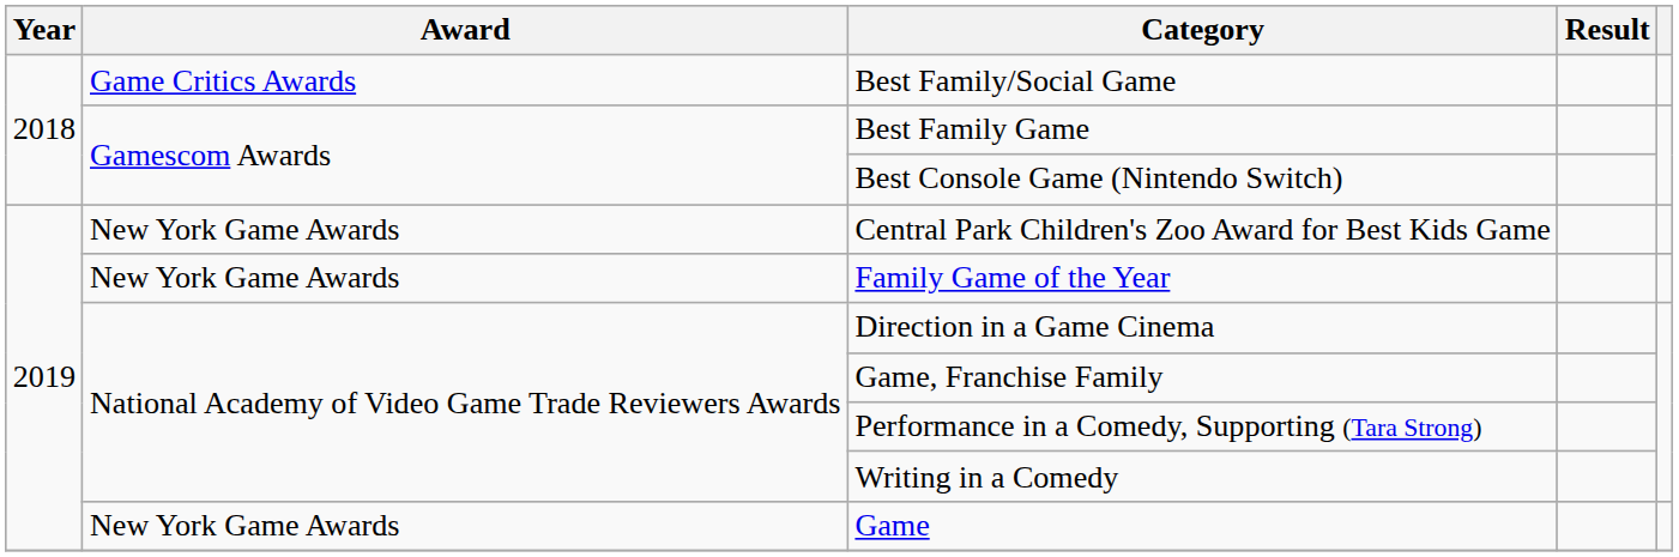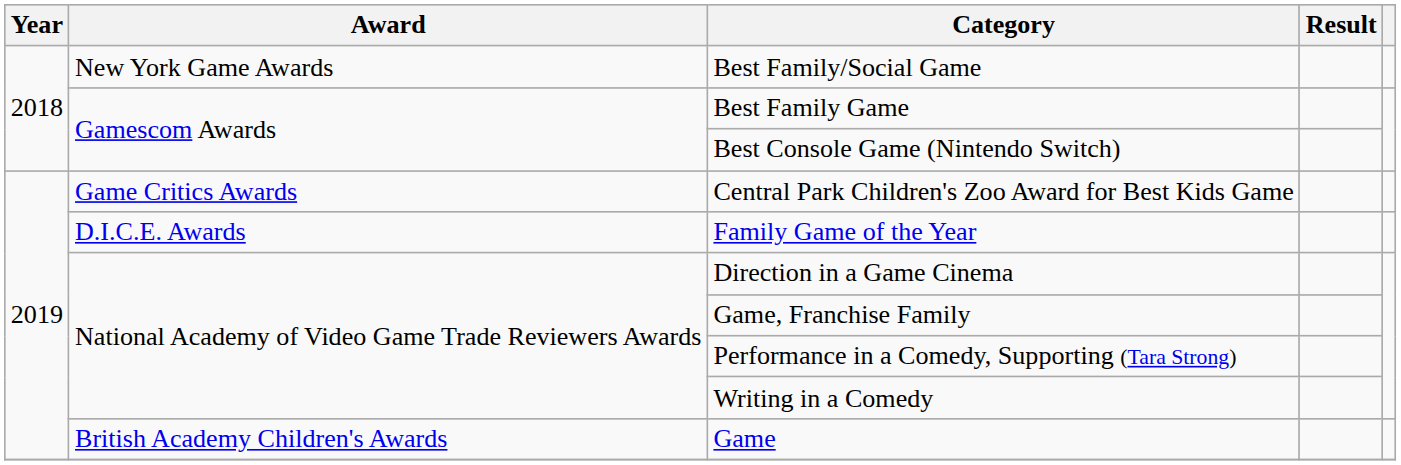Best Family/Social Game | Award: Game Critics Awards -> New York Game Awards
Central Park Children's Zoo Award for Best Kids Game | Award: New York Game Awards -> Game Critics Awards
Family Game of the Year | Award: New York Game Awards -> D.I.C.E. Awards
Game | Award: New York Game Awards -> British Academy Children's Awards
